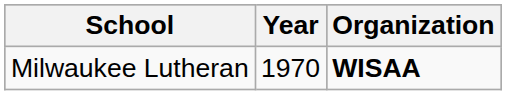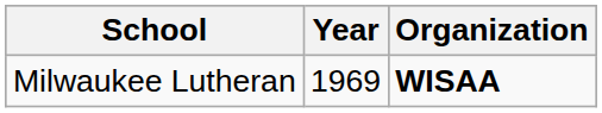Milwaukee Lutheran | Year: 1970 -> 1969
